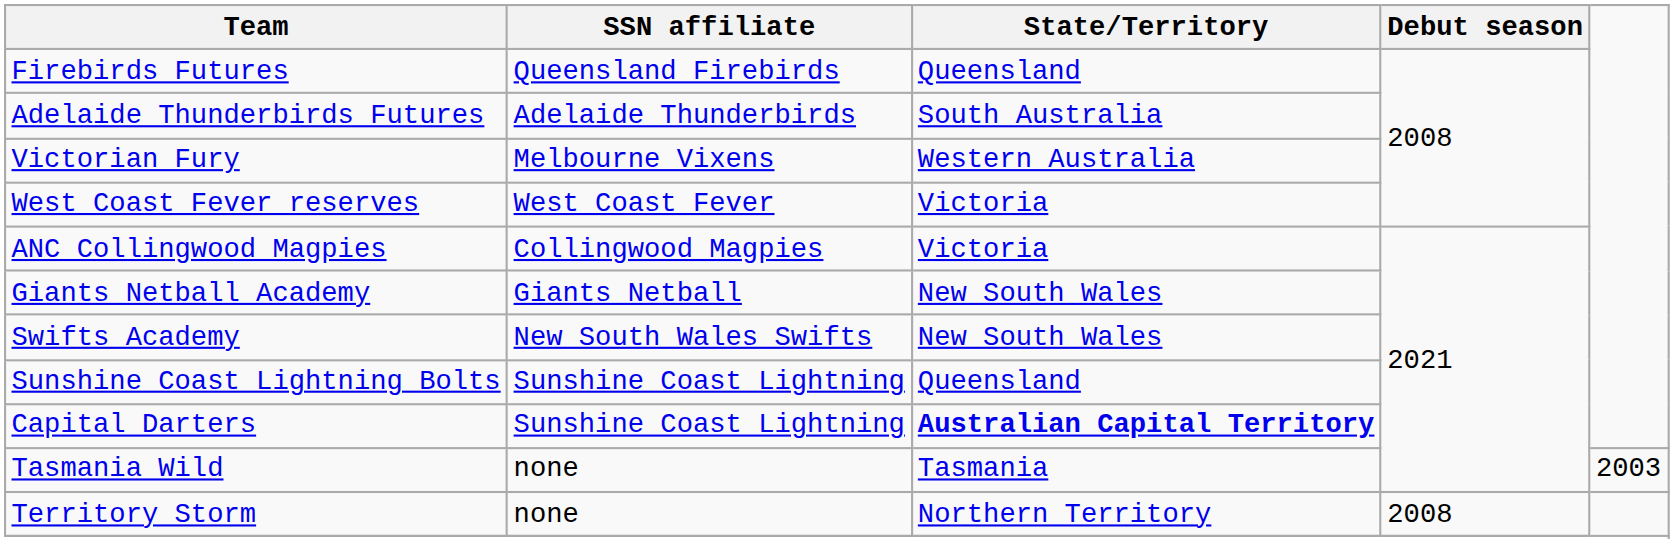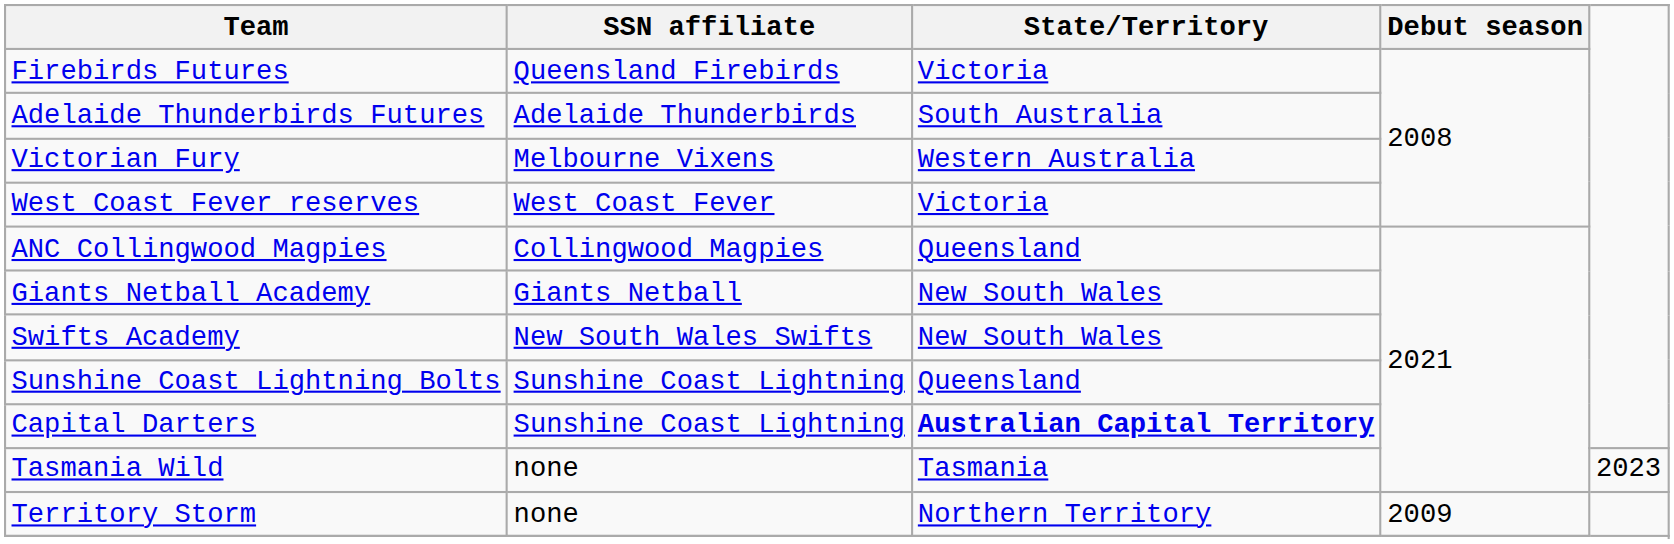Firebirds Futures | State/Territory: Queensland -> Victoria
ANC Collingwood Magpies | State/Territory: Victoria -> Queensland
Tasmania Wild | column 5: 2003 -> 2023
Territory Storm | Debut season: 2008 -> 2009
